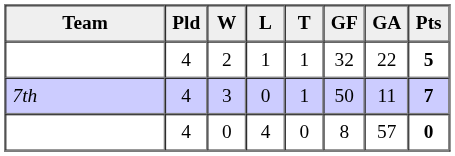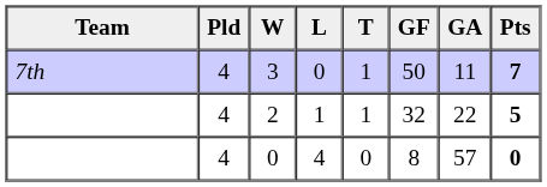rows swapped: 3 <-> 2
